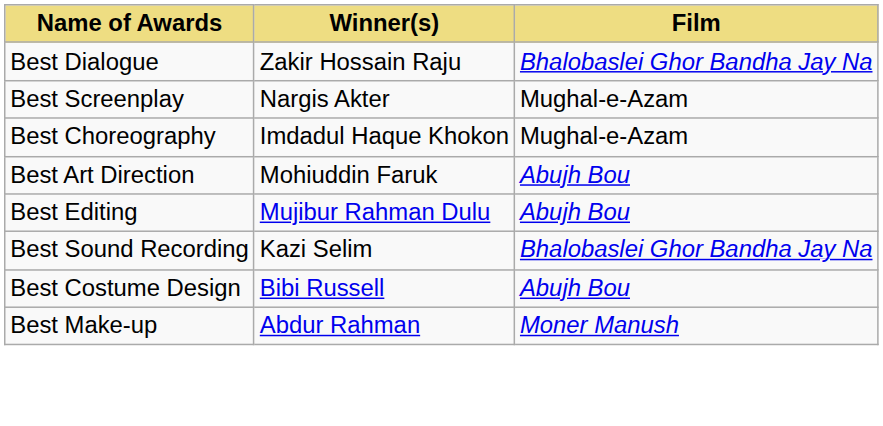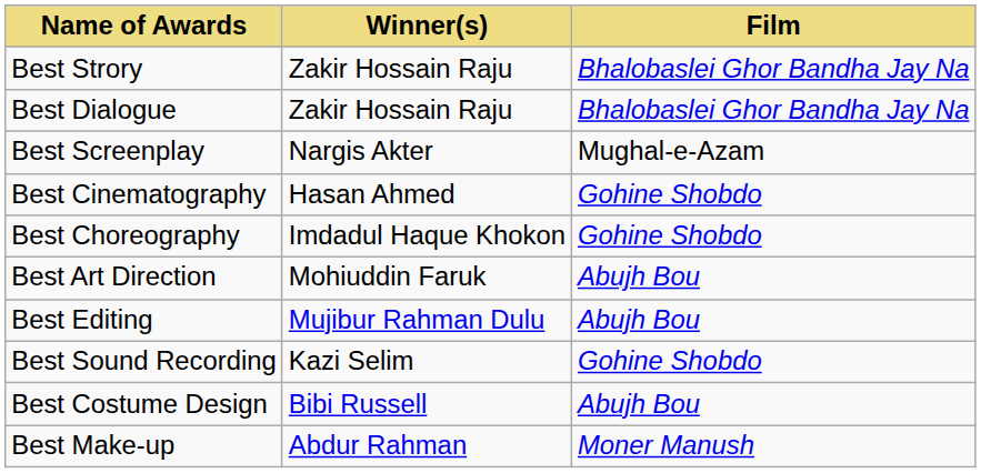+ row: Best Strory | Zakir Hossain Raju | Bhalobaslei Ghor Bandha Jay Na
+ row: Best Cinematography | Hasan Ahmed | Gohine Shobdo
Best Choreography | Film: Mughal-e-Azam -> Gohine Shobdo
Best Sound Recording | Film: Bhalobaslei Ghor Bandha Jay Na -> Gohine Shobdo
